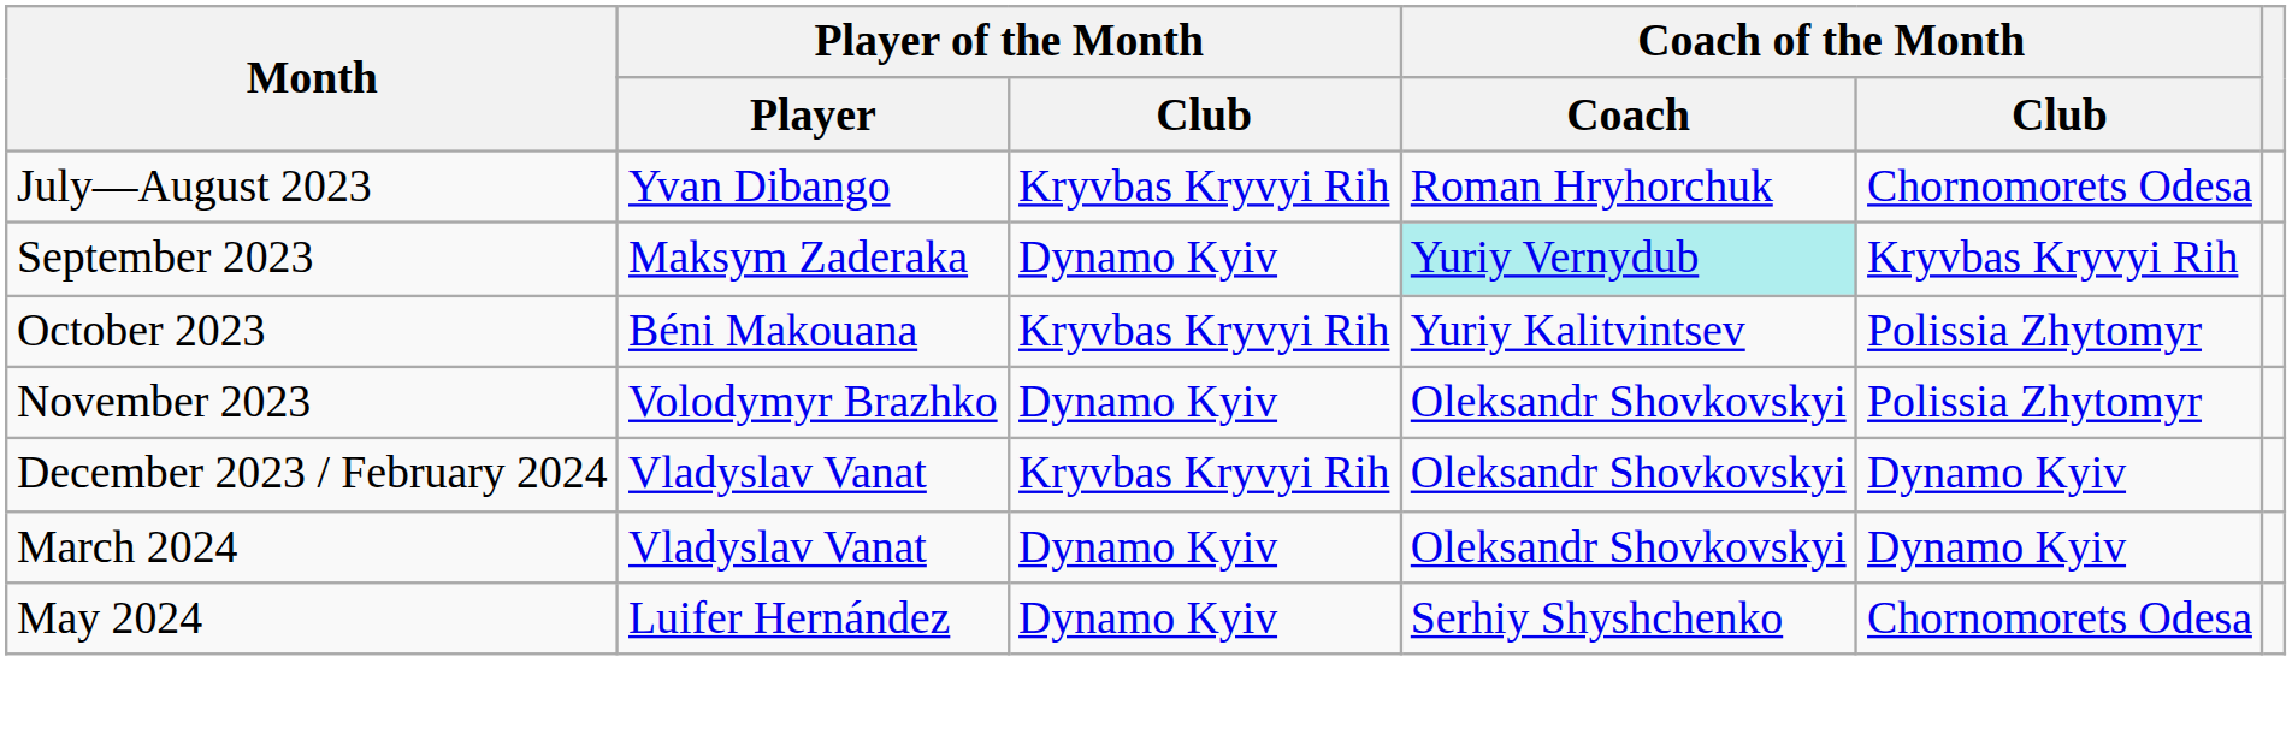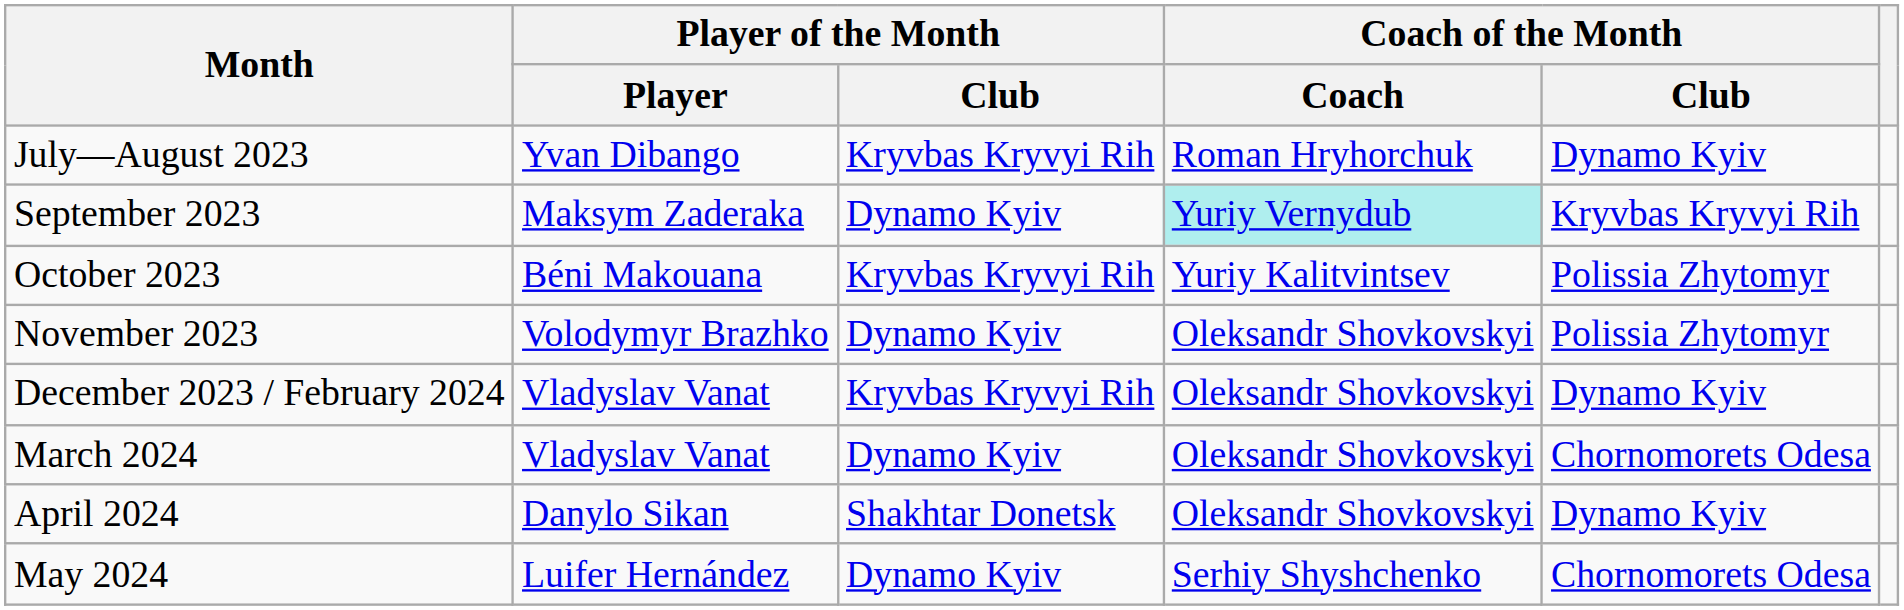July—August 2023 | Coach of the Month / Club: Chornomorets Odesa -> Dynamo Kyiv
March 2024 | Coach of the Month / Club: Dynamo Kyiv -> Chornomorets Odesa
+ row: April 2024 | Danylo Sikan | Shakhtar Donetsk | Oleksandr Shovkovskyi | Dynamo Kyiv
